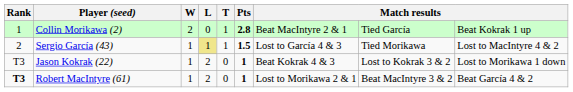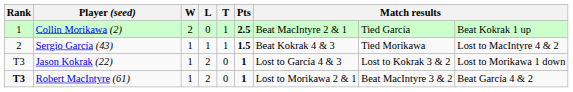Collin Morikawa (2) | Pts: 2.8 -> 2.5
Sergio García (43) | L: khaki background -> no background
Sergio García (43) | column 7: Lost to García 4 & 3 -> Beat Kokrak 4 & 3
Jason Kokrak (22) | column 7: Beat Kokrak 4 & 3 -> Lost to García 4 & 3
